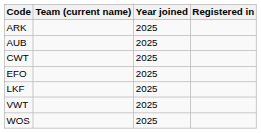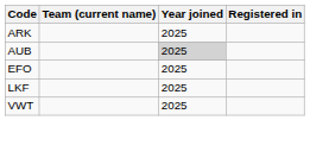AUB | Year joined: no background -> lightgrey background
- row: CWT | 2025
- row: WOS | 2025
